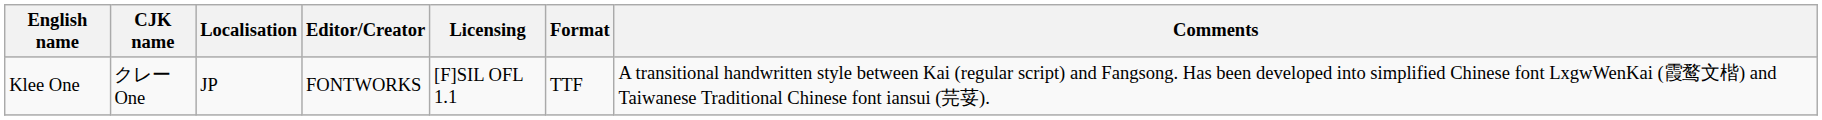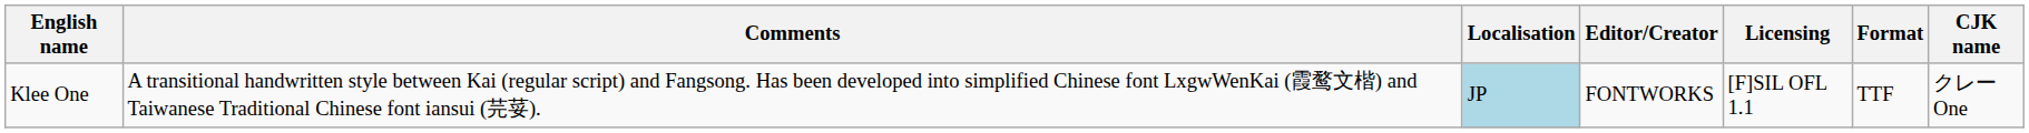columns swapped: CJK name <-> Comments
Klee One | Localisation: no background -> lightblue background
